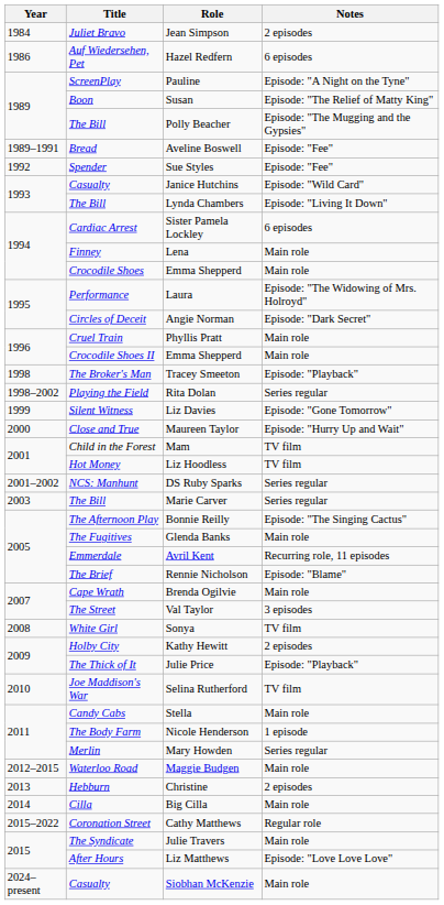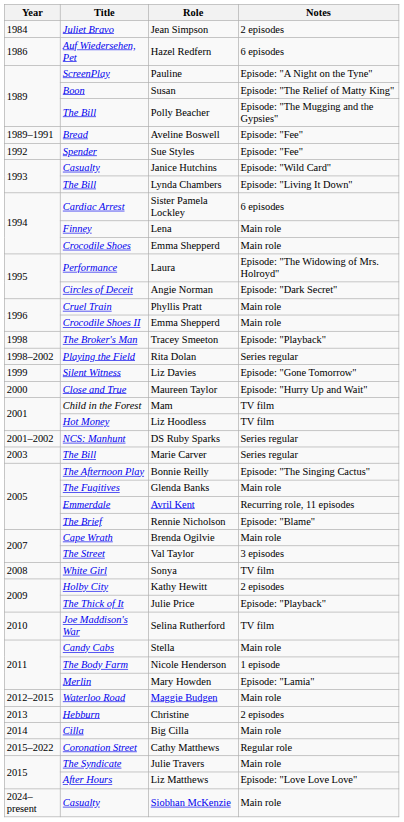Mary Howden | Notes: Series regular -> Episode: "Lamia"
